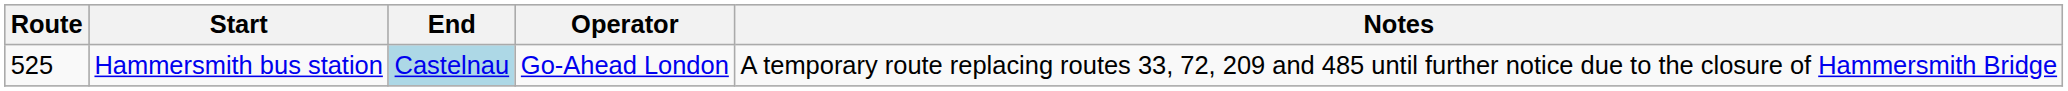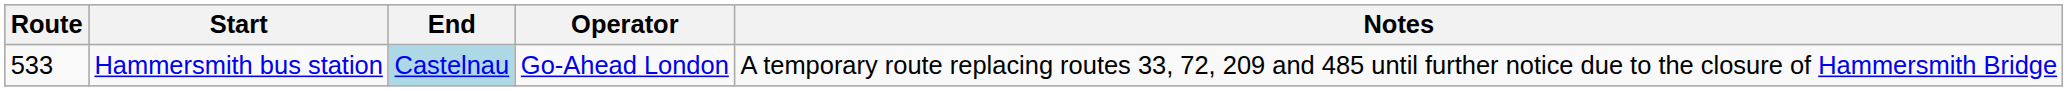Hammersmith bus station | Route: 525 -> 533
